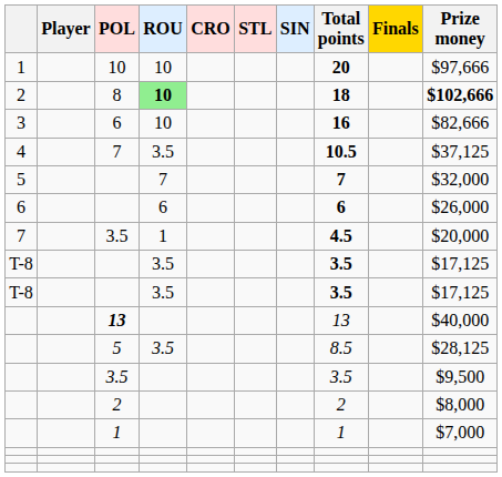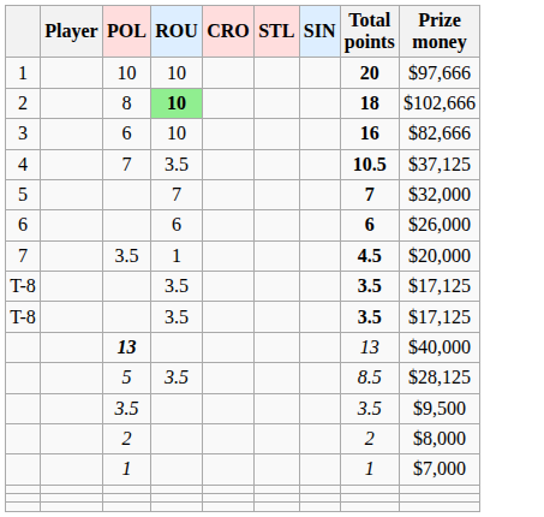- column: Finals
8 | Prize money: bold -> normal
